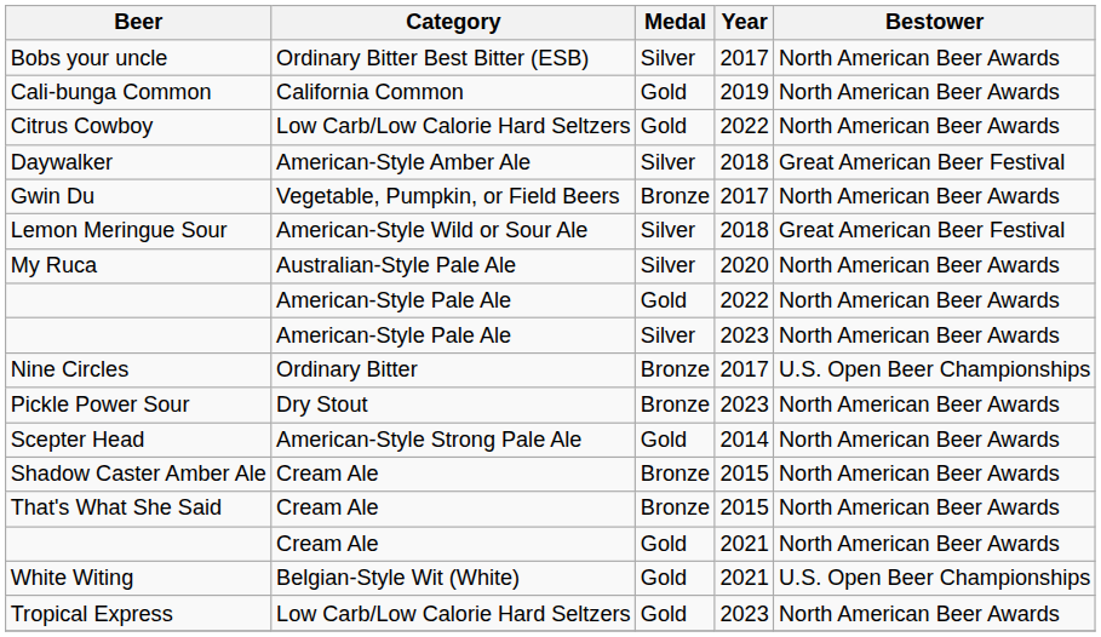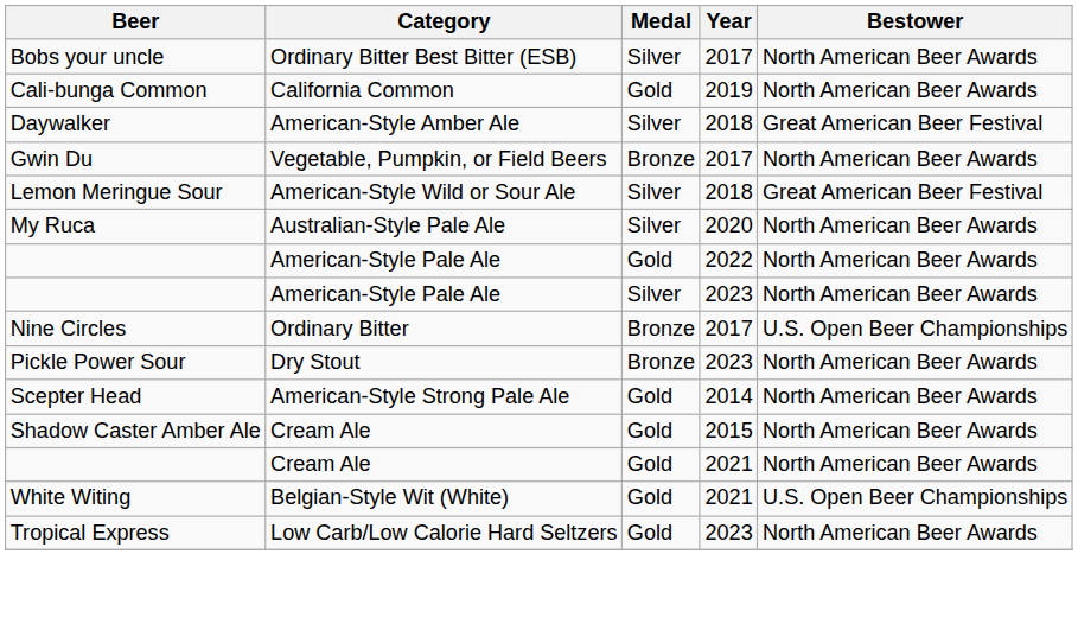- row: Citrus Cowboy | Low Carb/Low Calorie Hard Seltzers | Gold | 2022 | North American Beer Awards
Shadow Caster Amber Ale | Medal: Bronze -> Gold
- row: That's What She Said | Cream Ale | Bronze | 2015 | North American Beer Awards
